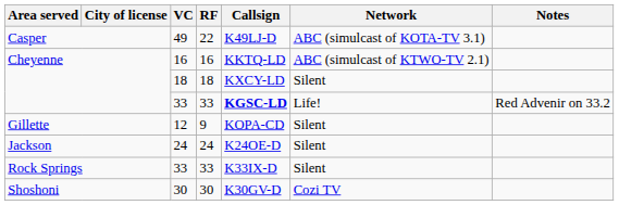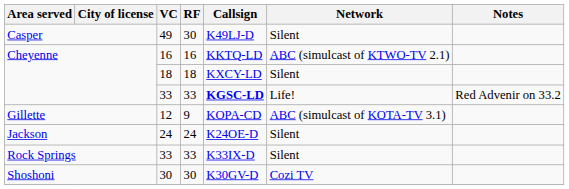49 | RF: 22 -> 30
49 | Network: ABC (simulcast of KOTA-TV 3.1) -> Silent
12 | Network: Silent -> ABC (simulcast of KOTA-TV 3.1)
